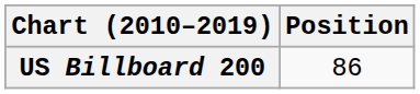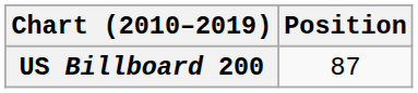US Billboard 200 | Position: 86 -> 87
